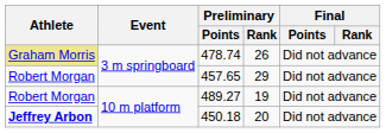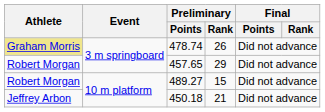489.27 | Preliminary / Rank: 19 -> 15
450.18 | Athlete: bold -> normal
450.18 | Preliminary / Rank: 20 -> 21
